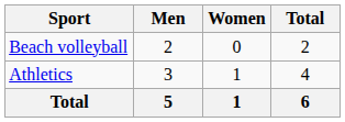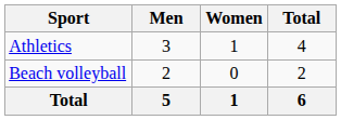rows swapped: Athletics <-> Beach volleyball
